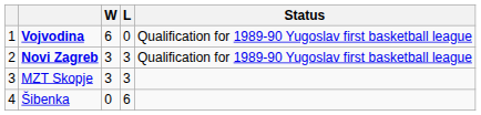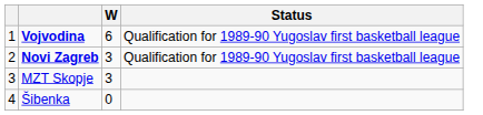- column: L | 0 | 3 | 3 | 6
